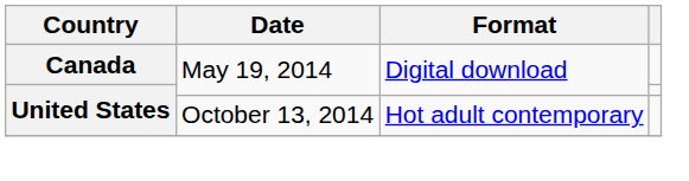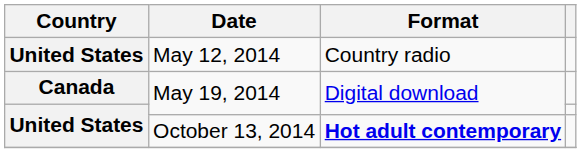+ row: United States | May 12, 2014 | Country radio
October 13, 2014 | Format: normal -> bold
